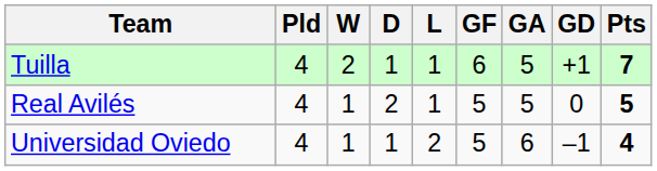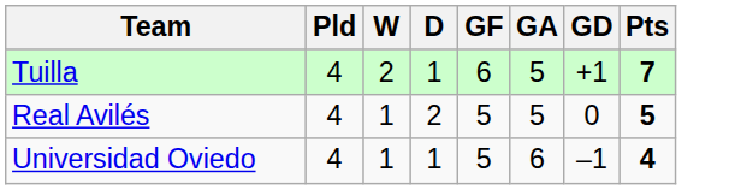- column: L | 1 | 1 | 2
